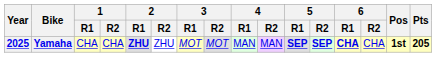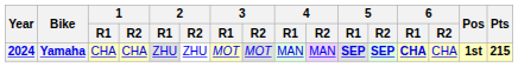Yamaha | Year: 2025 -> 2024
Yamaha | 2 / R1: bold -> normal
Yamaha | Pts: 205 -> 215
